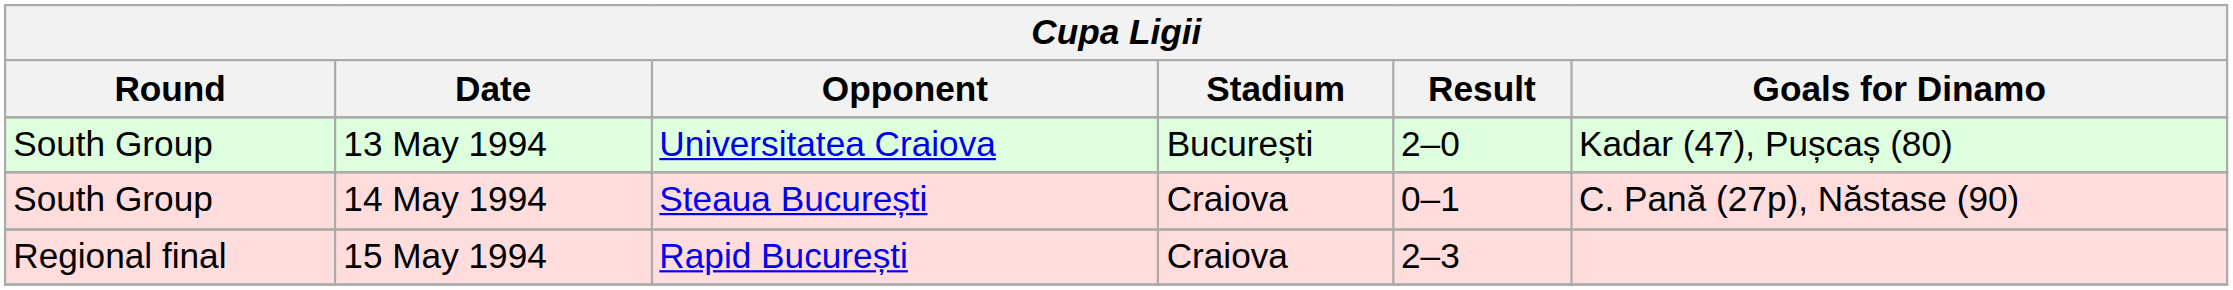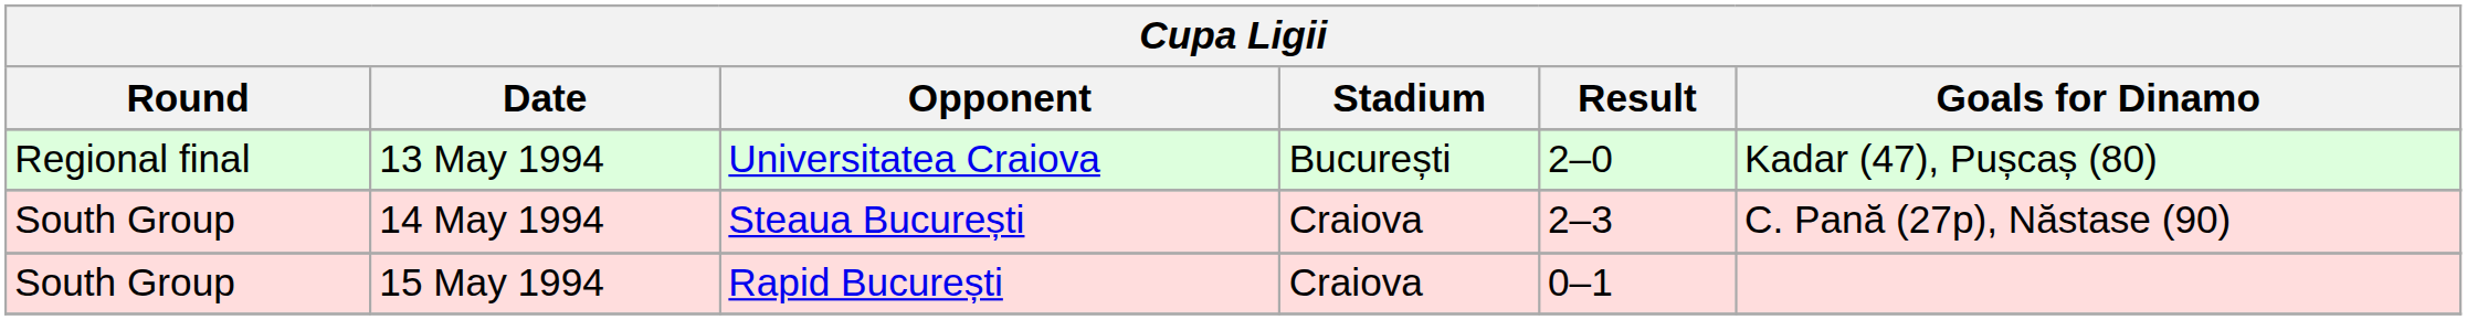13 May 1994 | Round: South Group -> Regional final
14 May 1994 | Result: 0–1 -> 2–3
15 May 1994 | Round: Regional final -> South Group
15 May 1994 | Result: 2–3 -> 0–1
